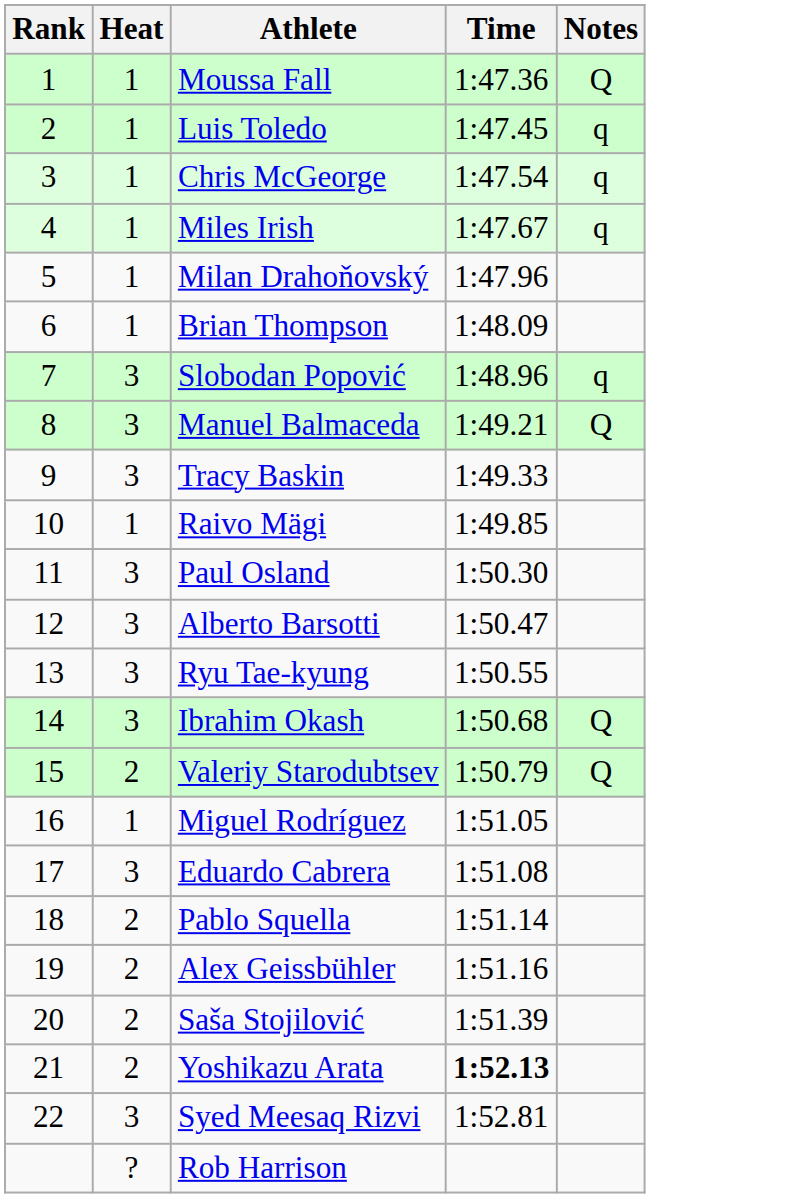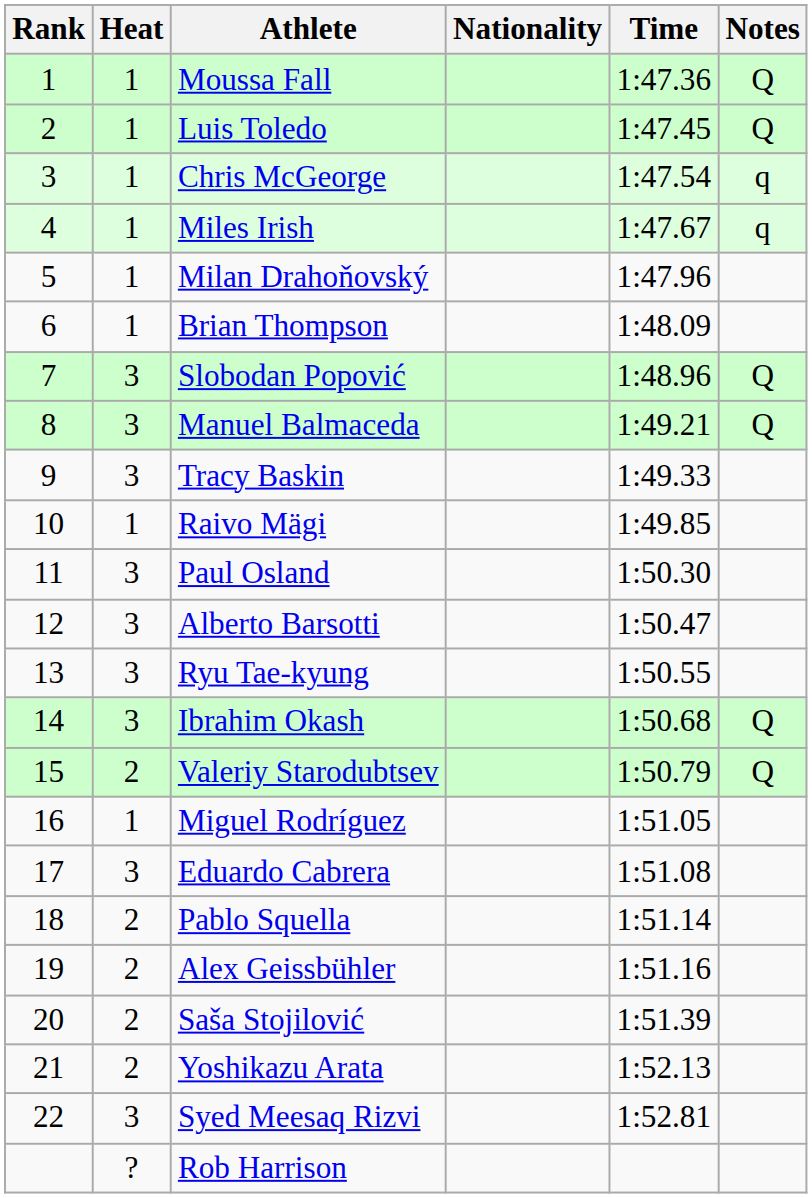+ column: Nationality
Luis Toledo | Notes: q -> Q
Slobodan Popović | Notes: q -> Q
Yoshikazu Arata | Time: bold -> normal
